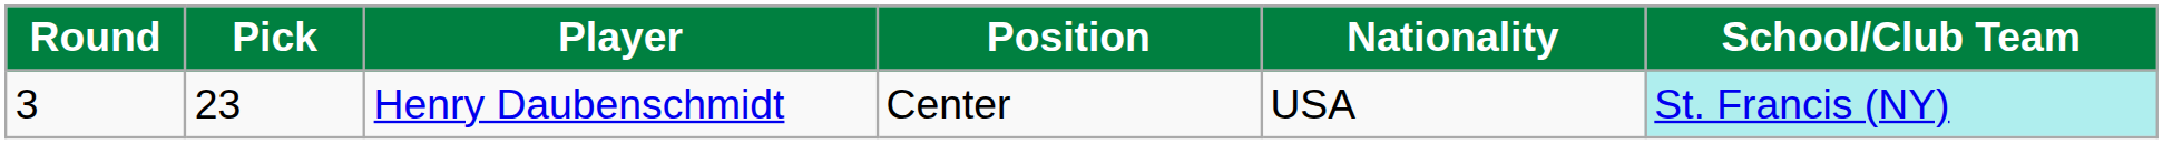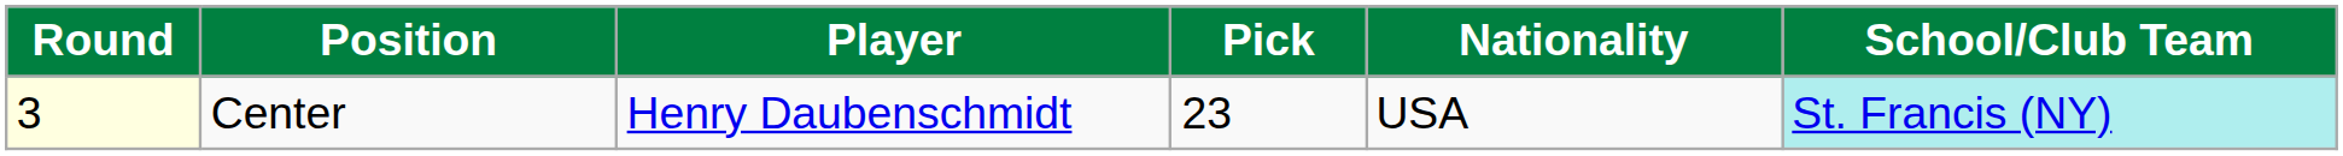columns swapped: Pick <-> Position
Henry Daubenschmidt | Round: no background -> lightyellow background
